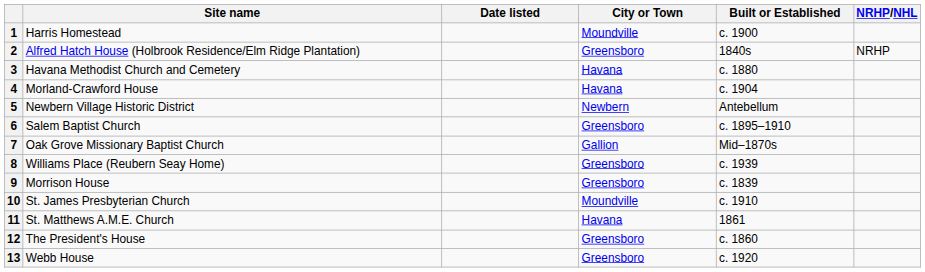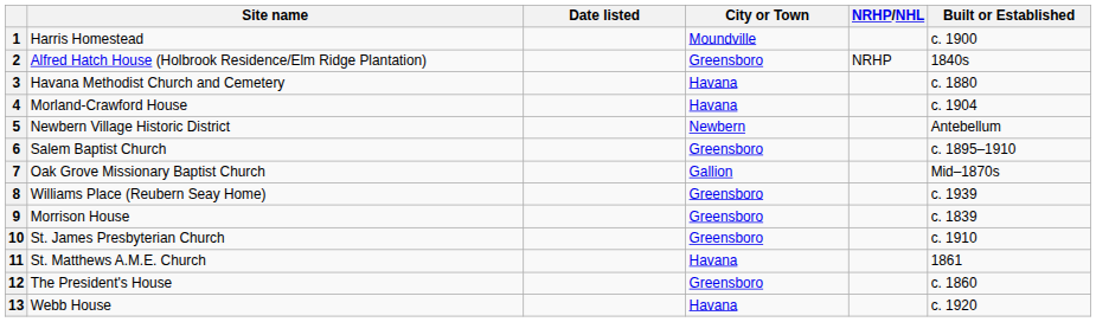columns swapped: Built or Established <-> NRHP/NHL
10 | City or Town: Moundville -> Greensboro
13 | City or Town: Greensboro -> Havana
